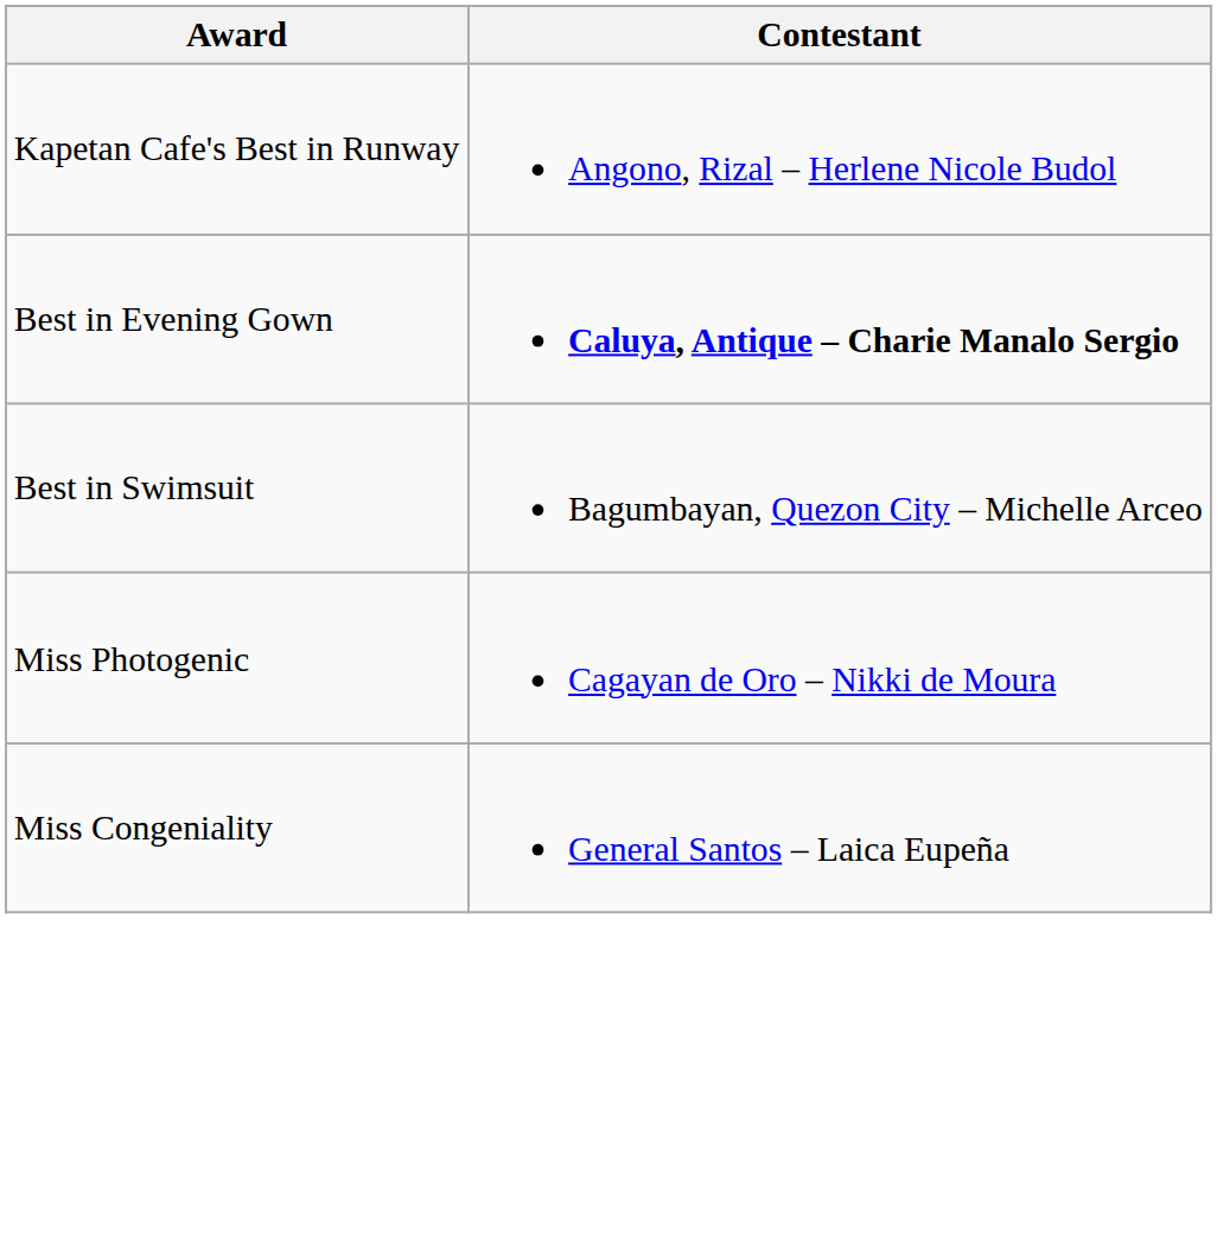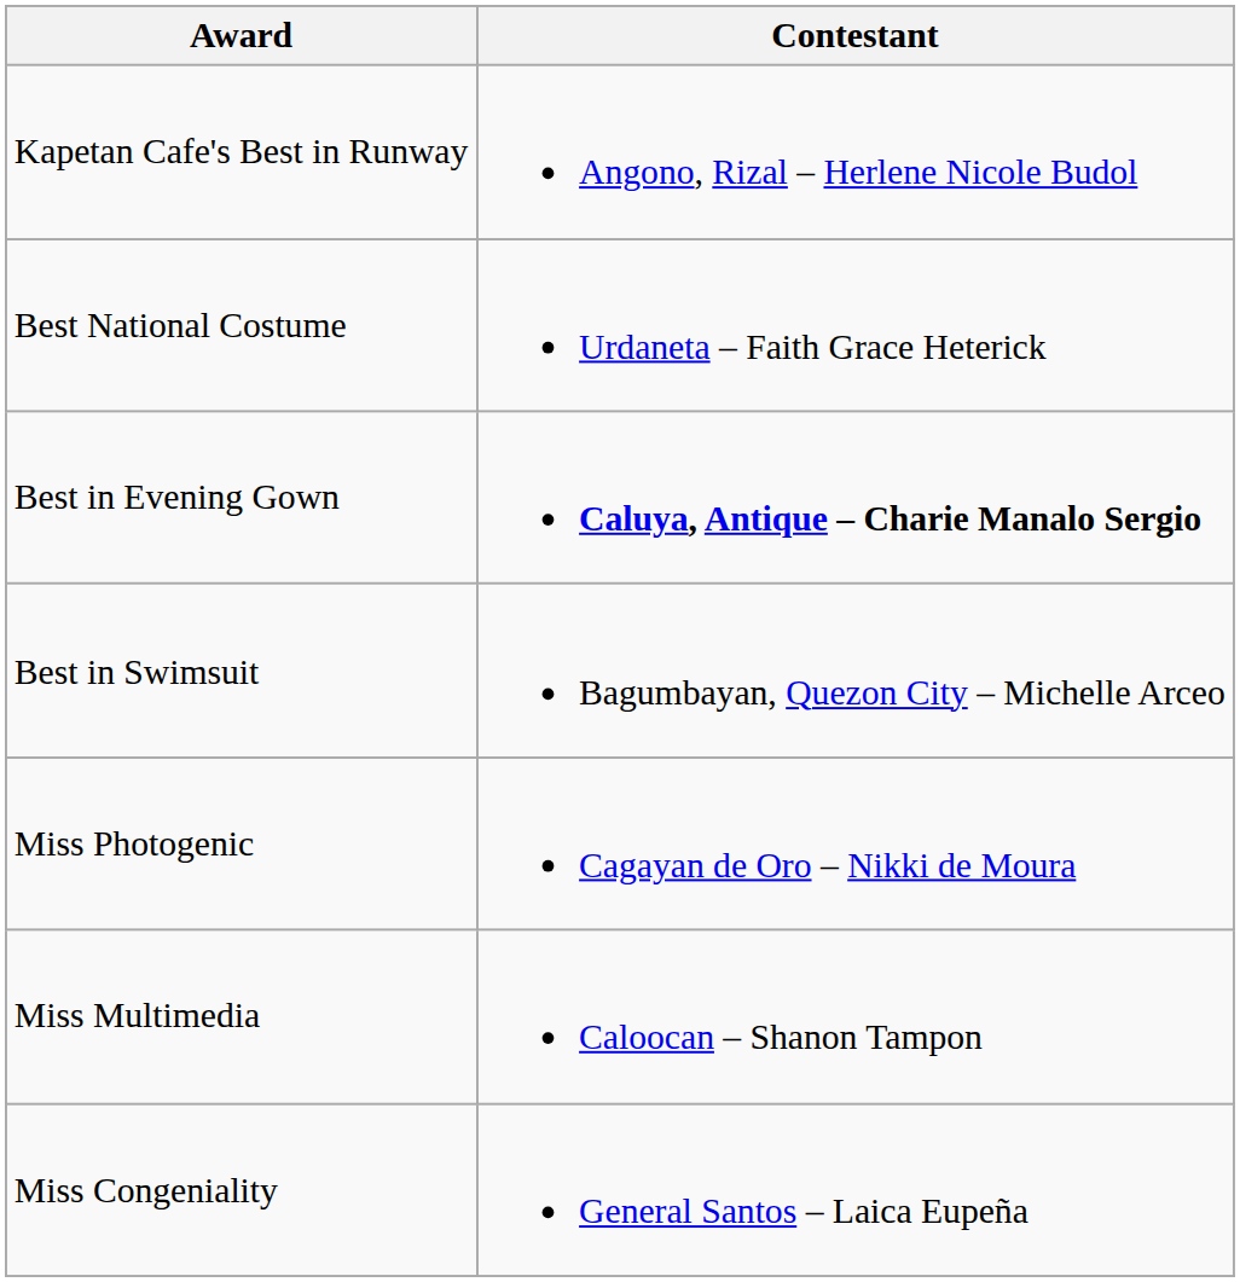+ row: Best National Costume | Urdaneta – Faith Grace Heterick
+ row: Miss Multimedia | Caloocan – Shanon Tampon
